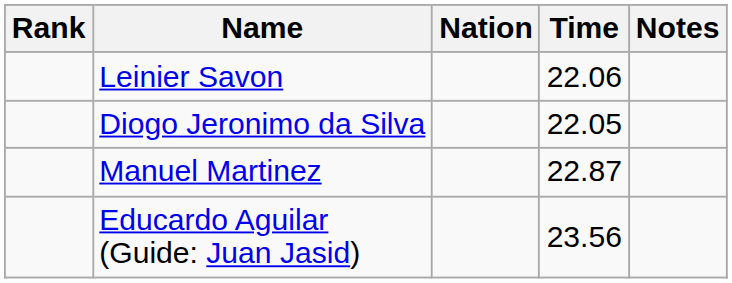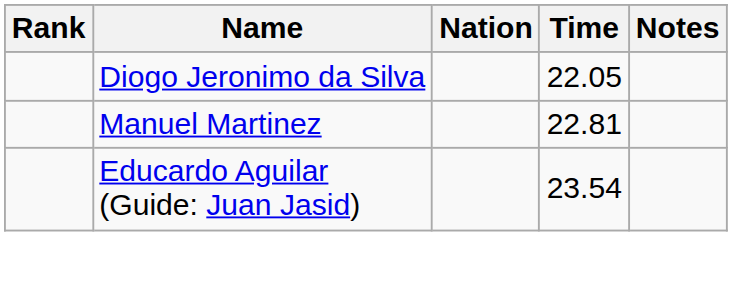- row: Leinier Savon | 22.06
Manuel Martinez | Time: 22.87 -> 22.81
Educardo Aguilar (Guide: Juan Jasid) | Time: 23.56 -> 23.54
